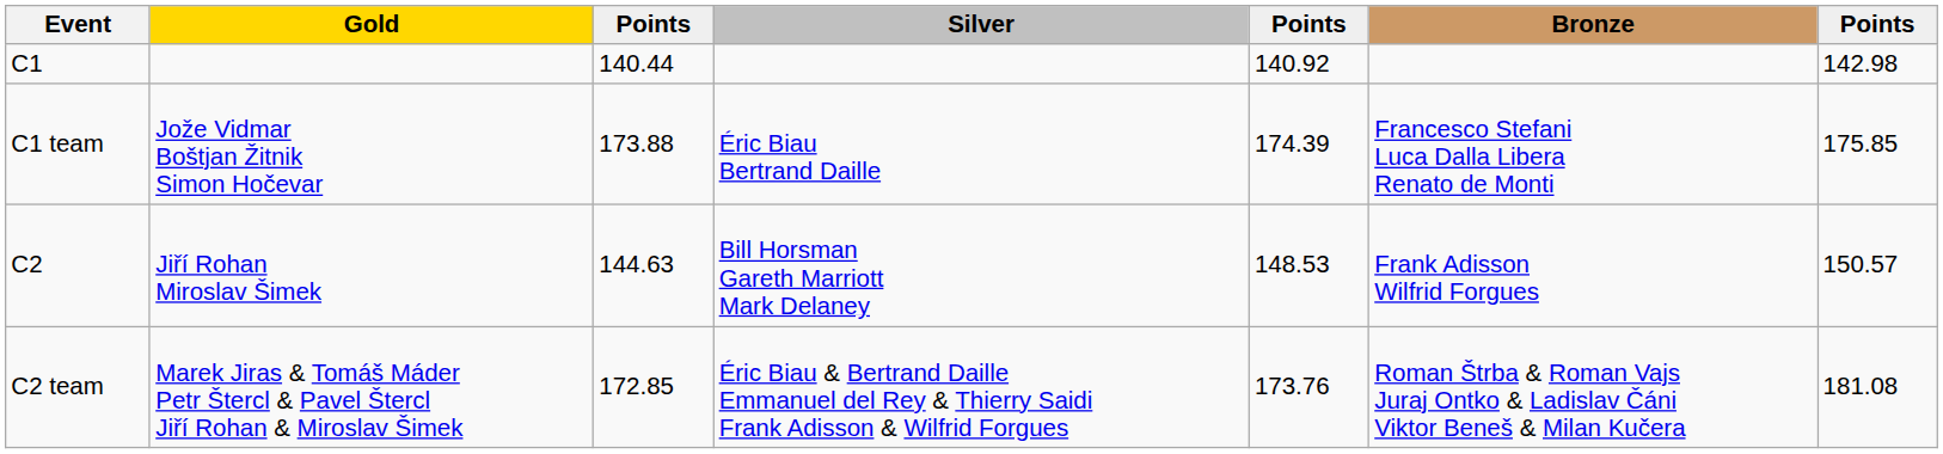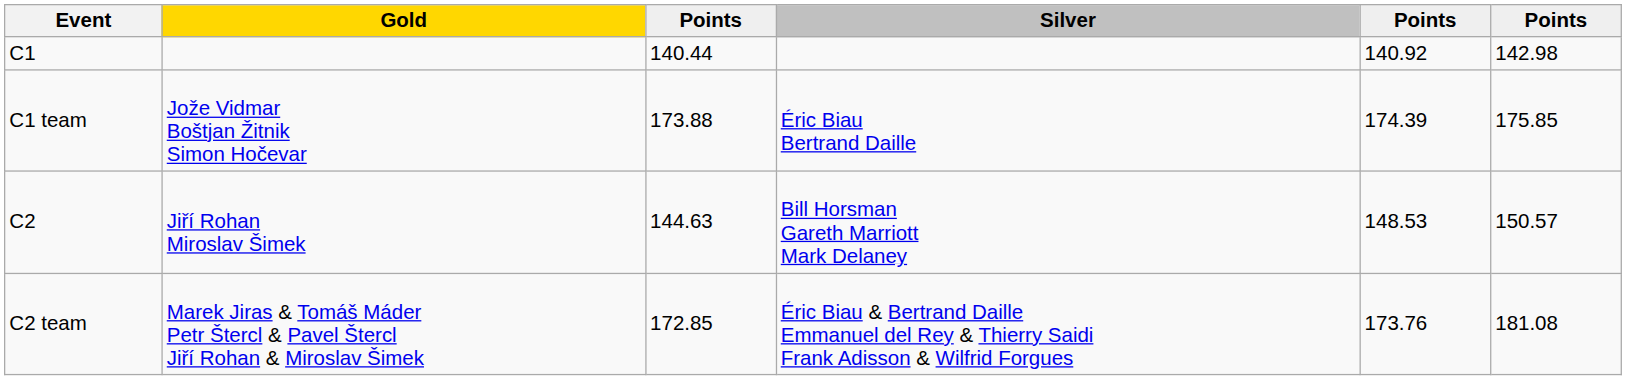- column: Bronze | Francesco Stefani Luca Dalla Libera Renato de Monti | Frank Adisson Wilfrid Forgues | Roman Štrba & Roman Vajs Juraj Ontko & Ladislav Čáni Viktor Beneš & Milan Kučera
